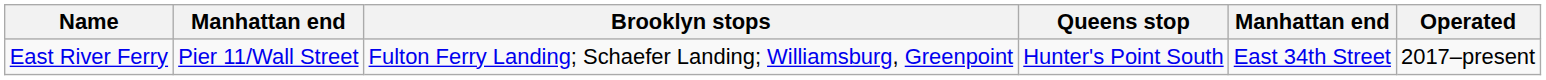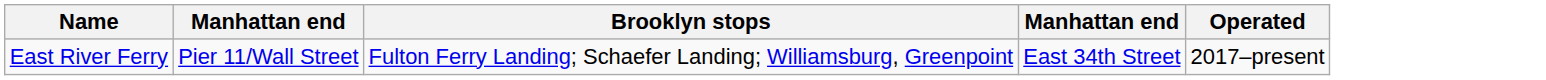- column: Queens stop | Hunter's Point South
